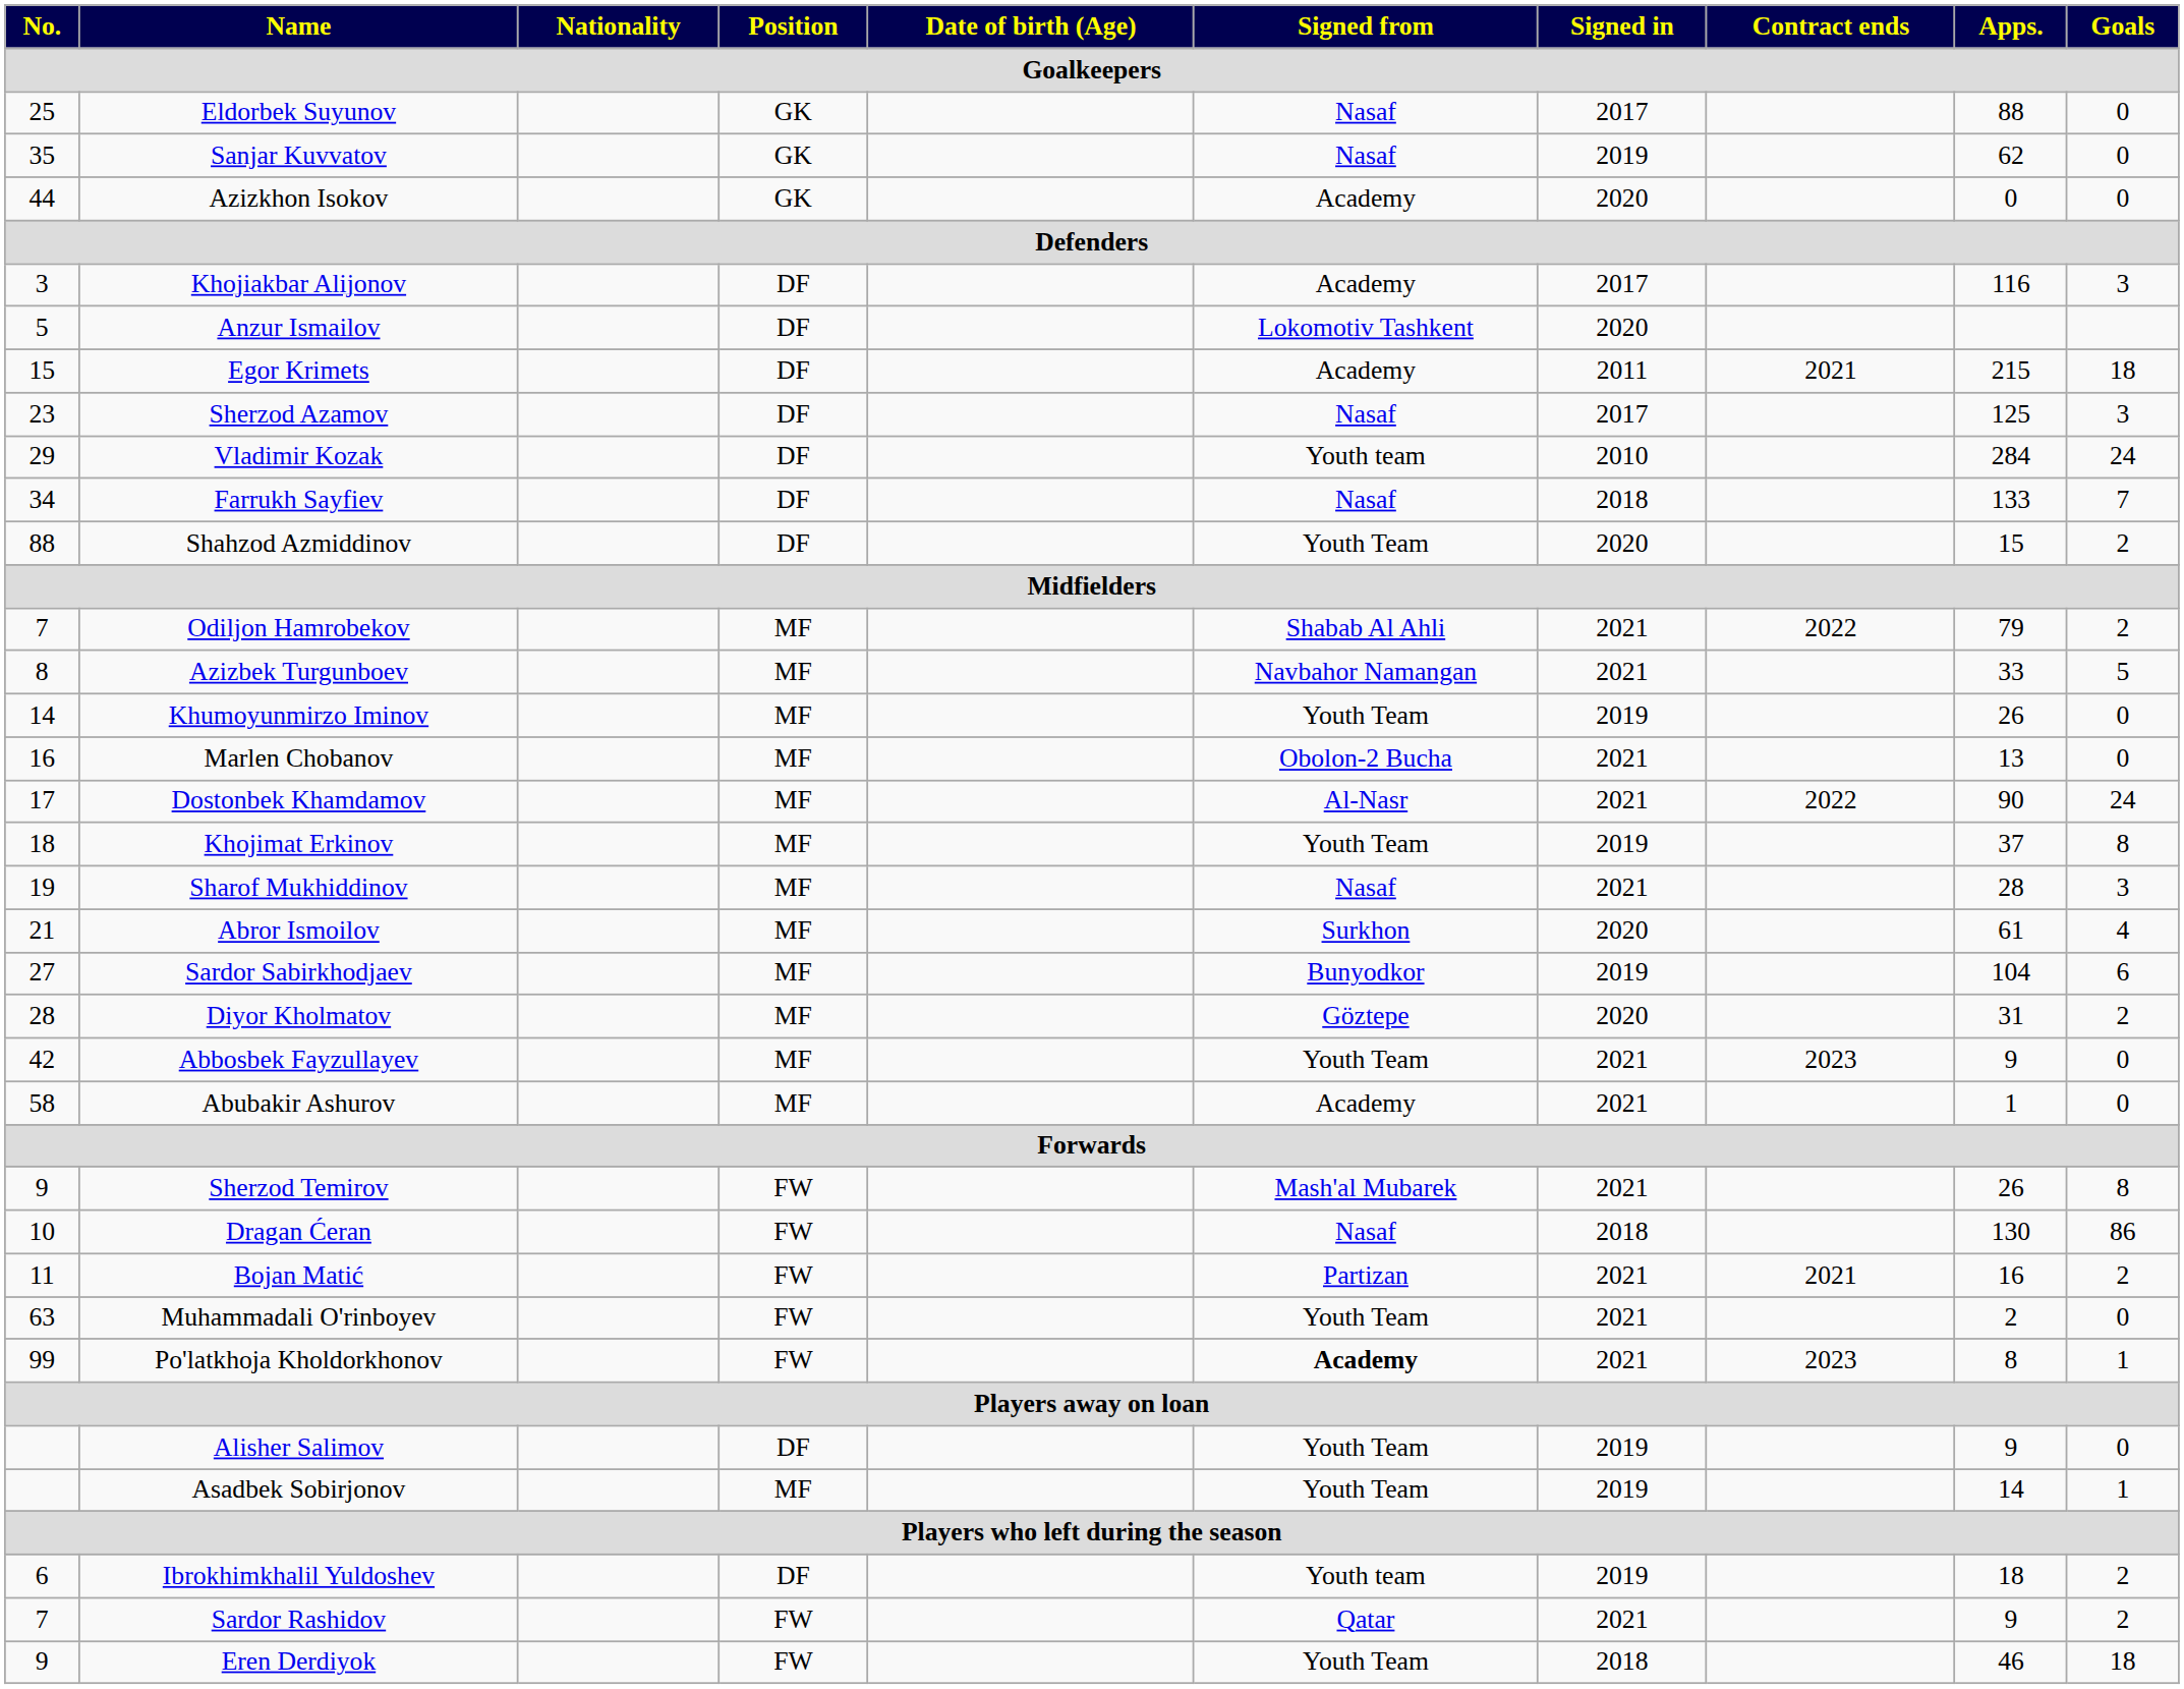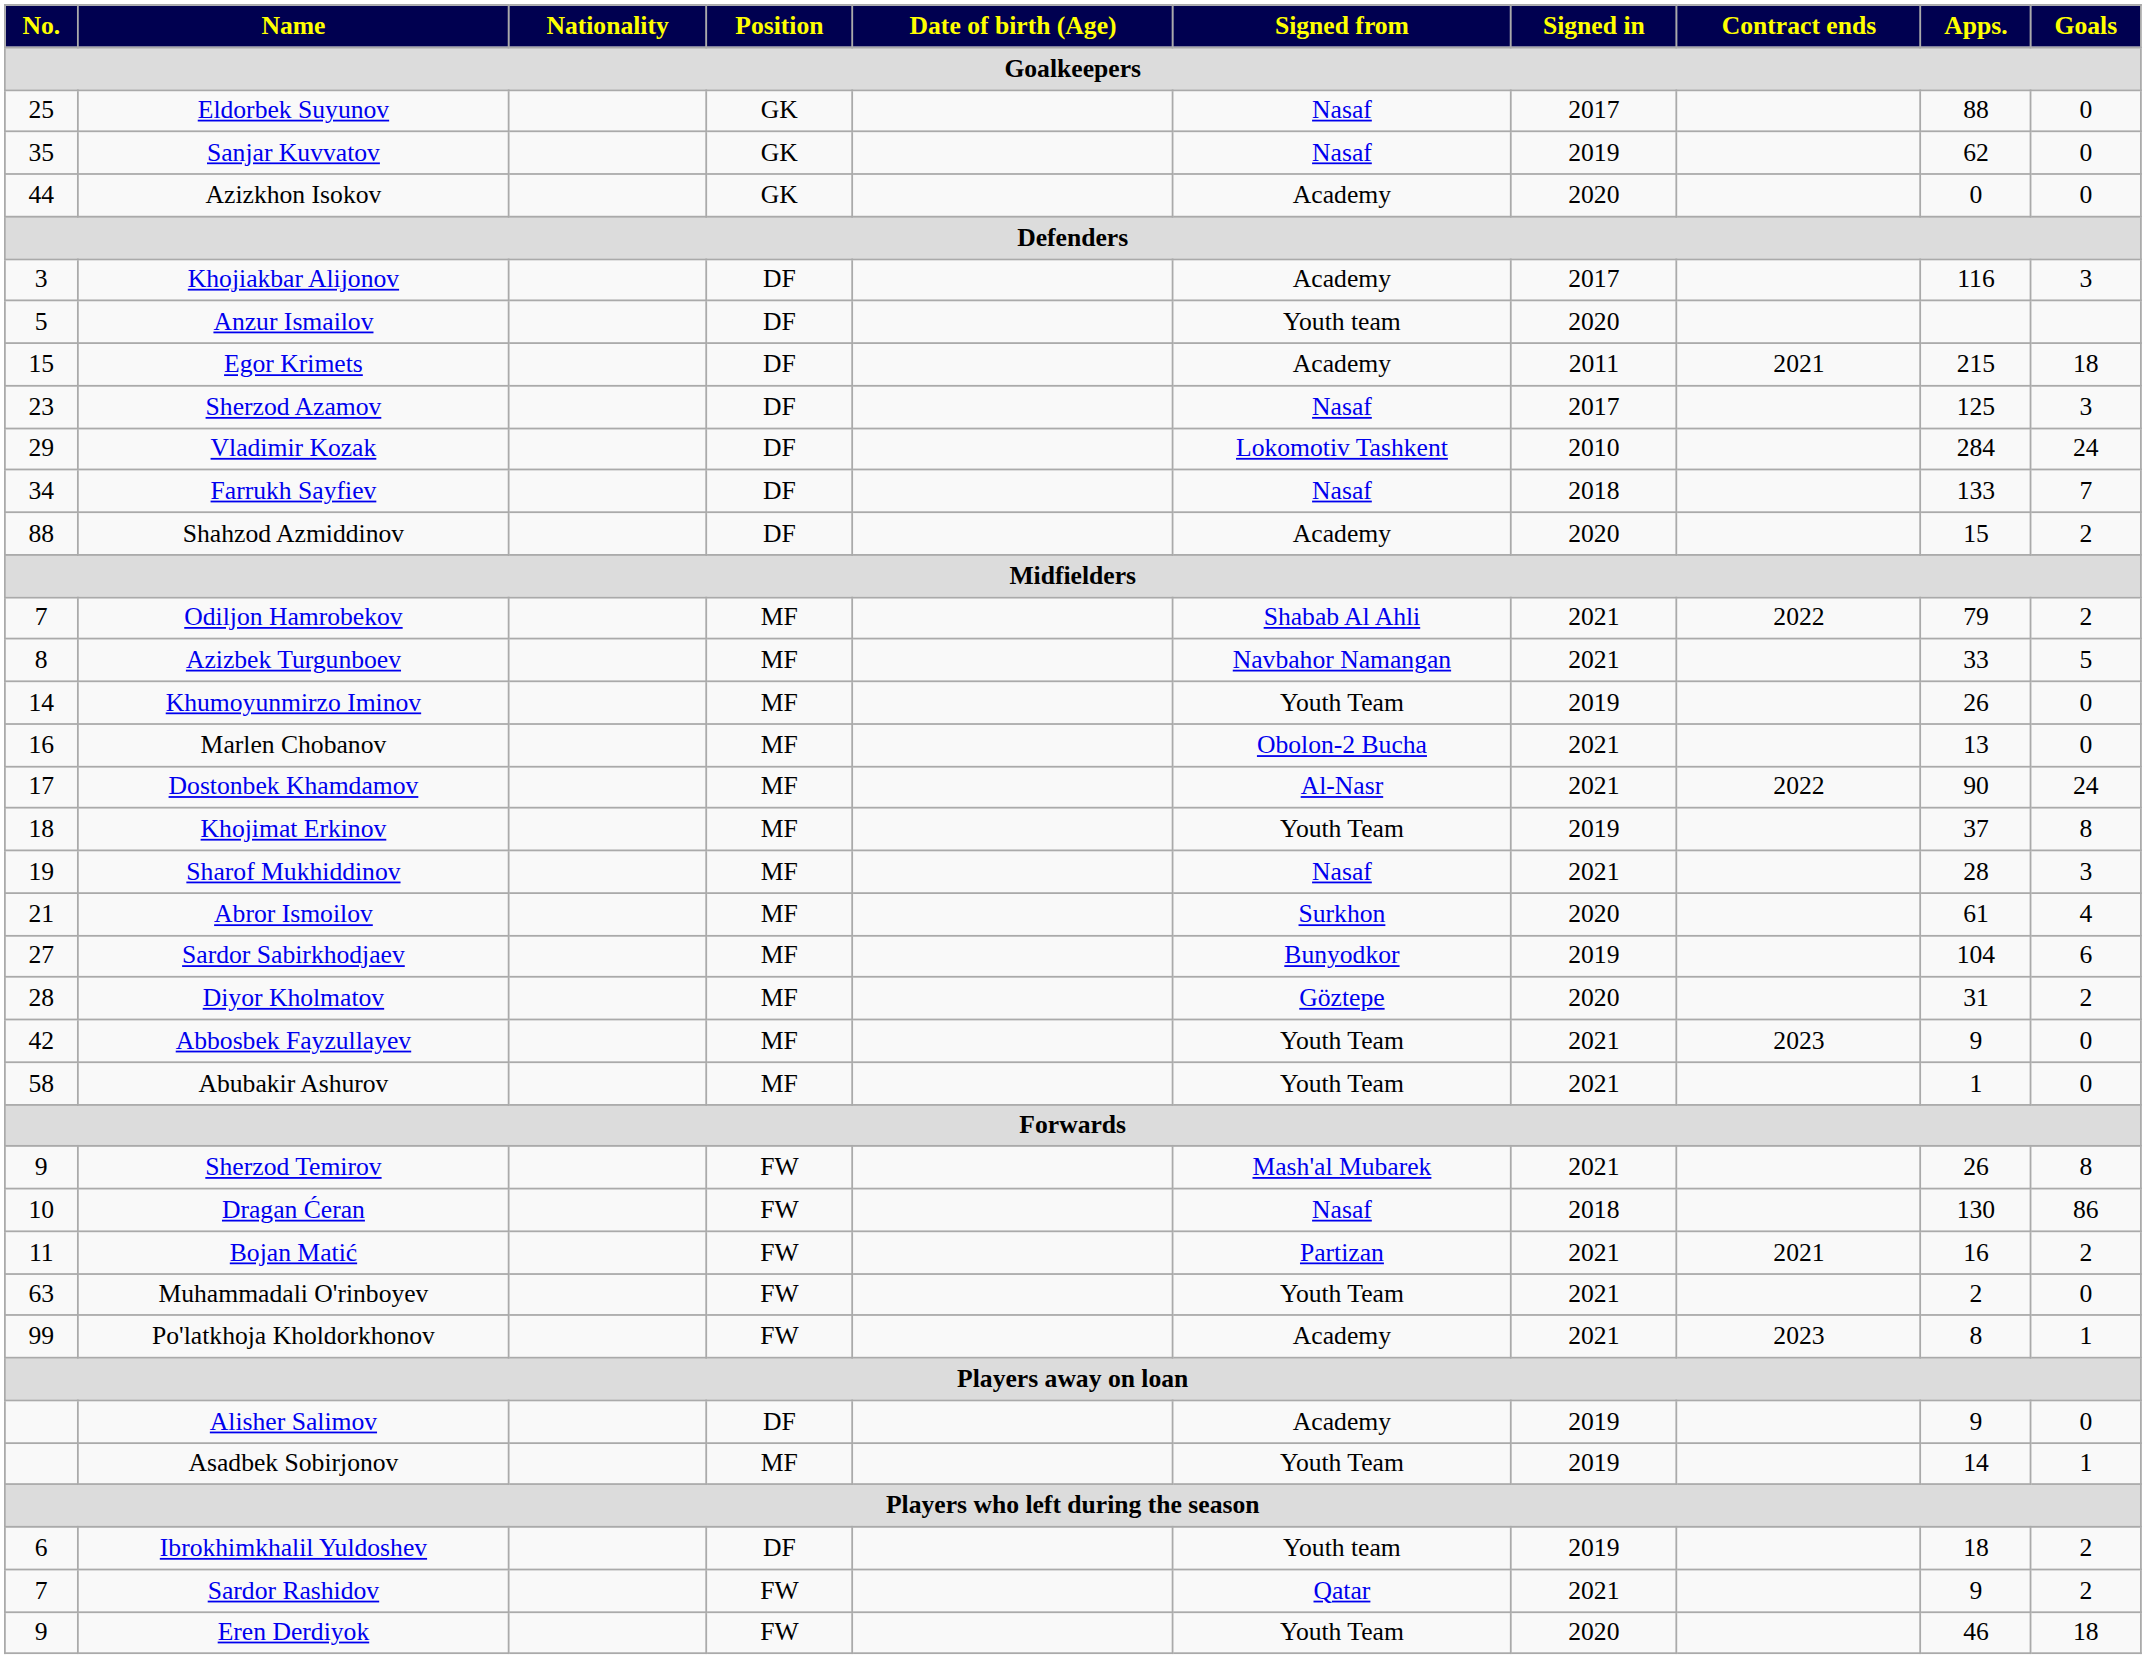Anzur Ismailov | Signed from: Lokomotiv Tashkent -> Youth team
Vladimir Kozak | Signed from: Youth team -> Lokomotiv Tashkent
Shahzod Azmiddinov | Signed from: Youth Team -> Academy
Abubakir Ashurov | Signed from: Academy -> Youth Team
Po'latkhoja Kholdorkhonov | Signed from: bold -> normal
Alisher Salimov | Signed from: Youth Team -> Academy
Eren Derdiyok | Signed in: 2018 -> 2020
